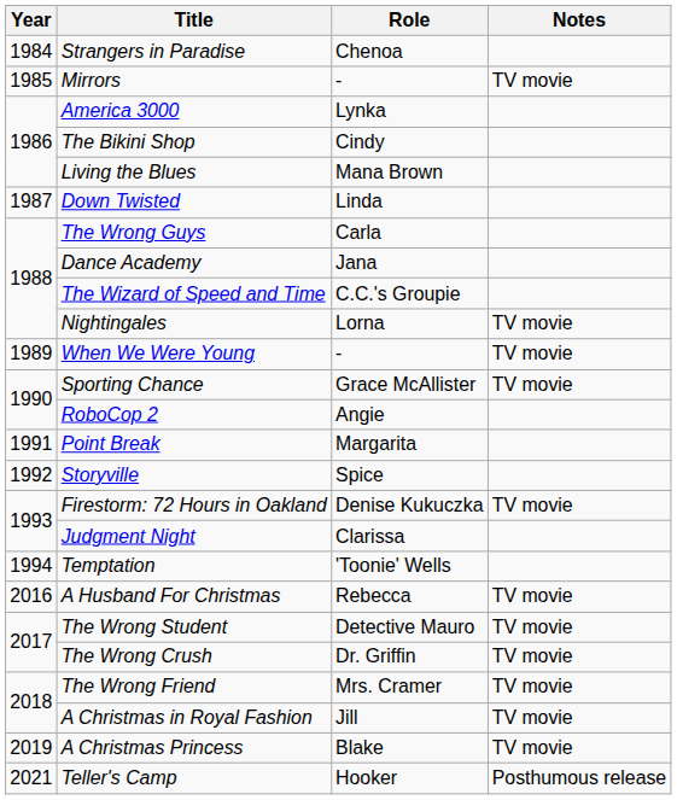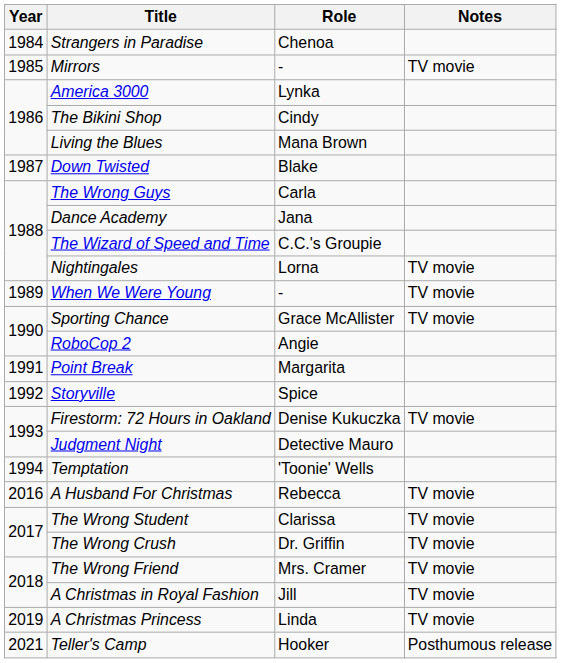Down Twisted | Role: Linda -> Blake
Judgment Night | Role: Clarissa -> Detective Mauro
The Wrong Student | Role: Detective Mauro -> Clarissa
A Christmas Princess | Role: Blake -> Linda
